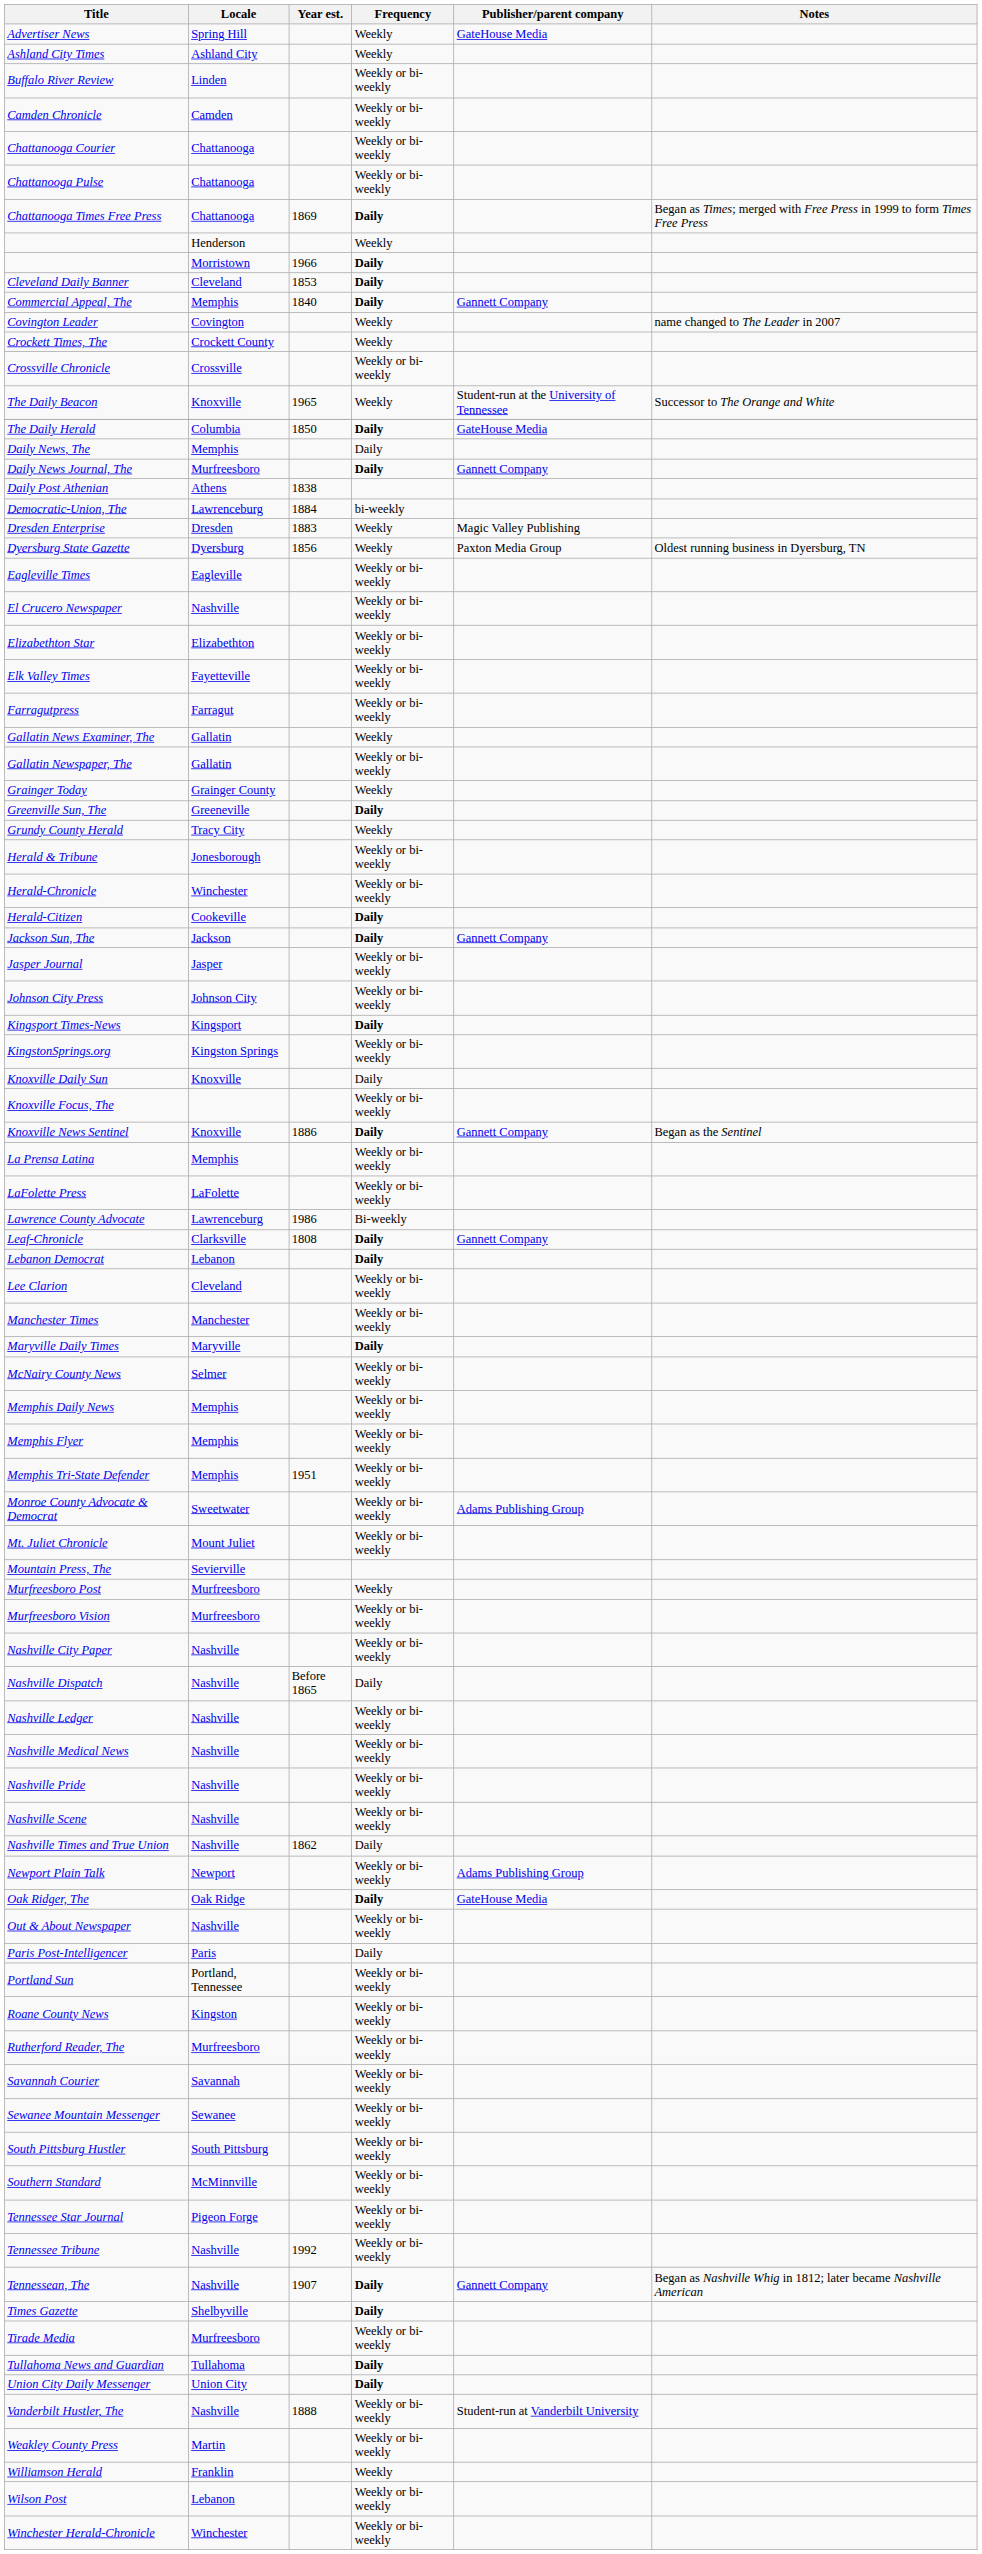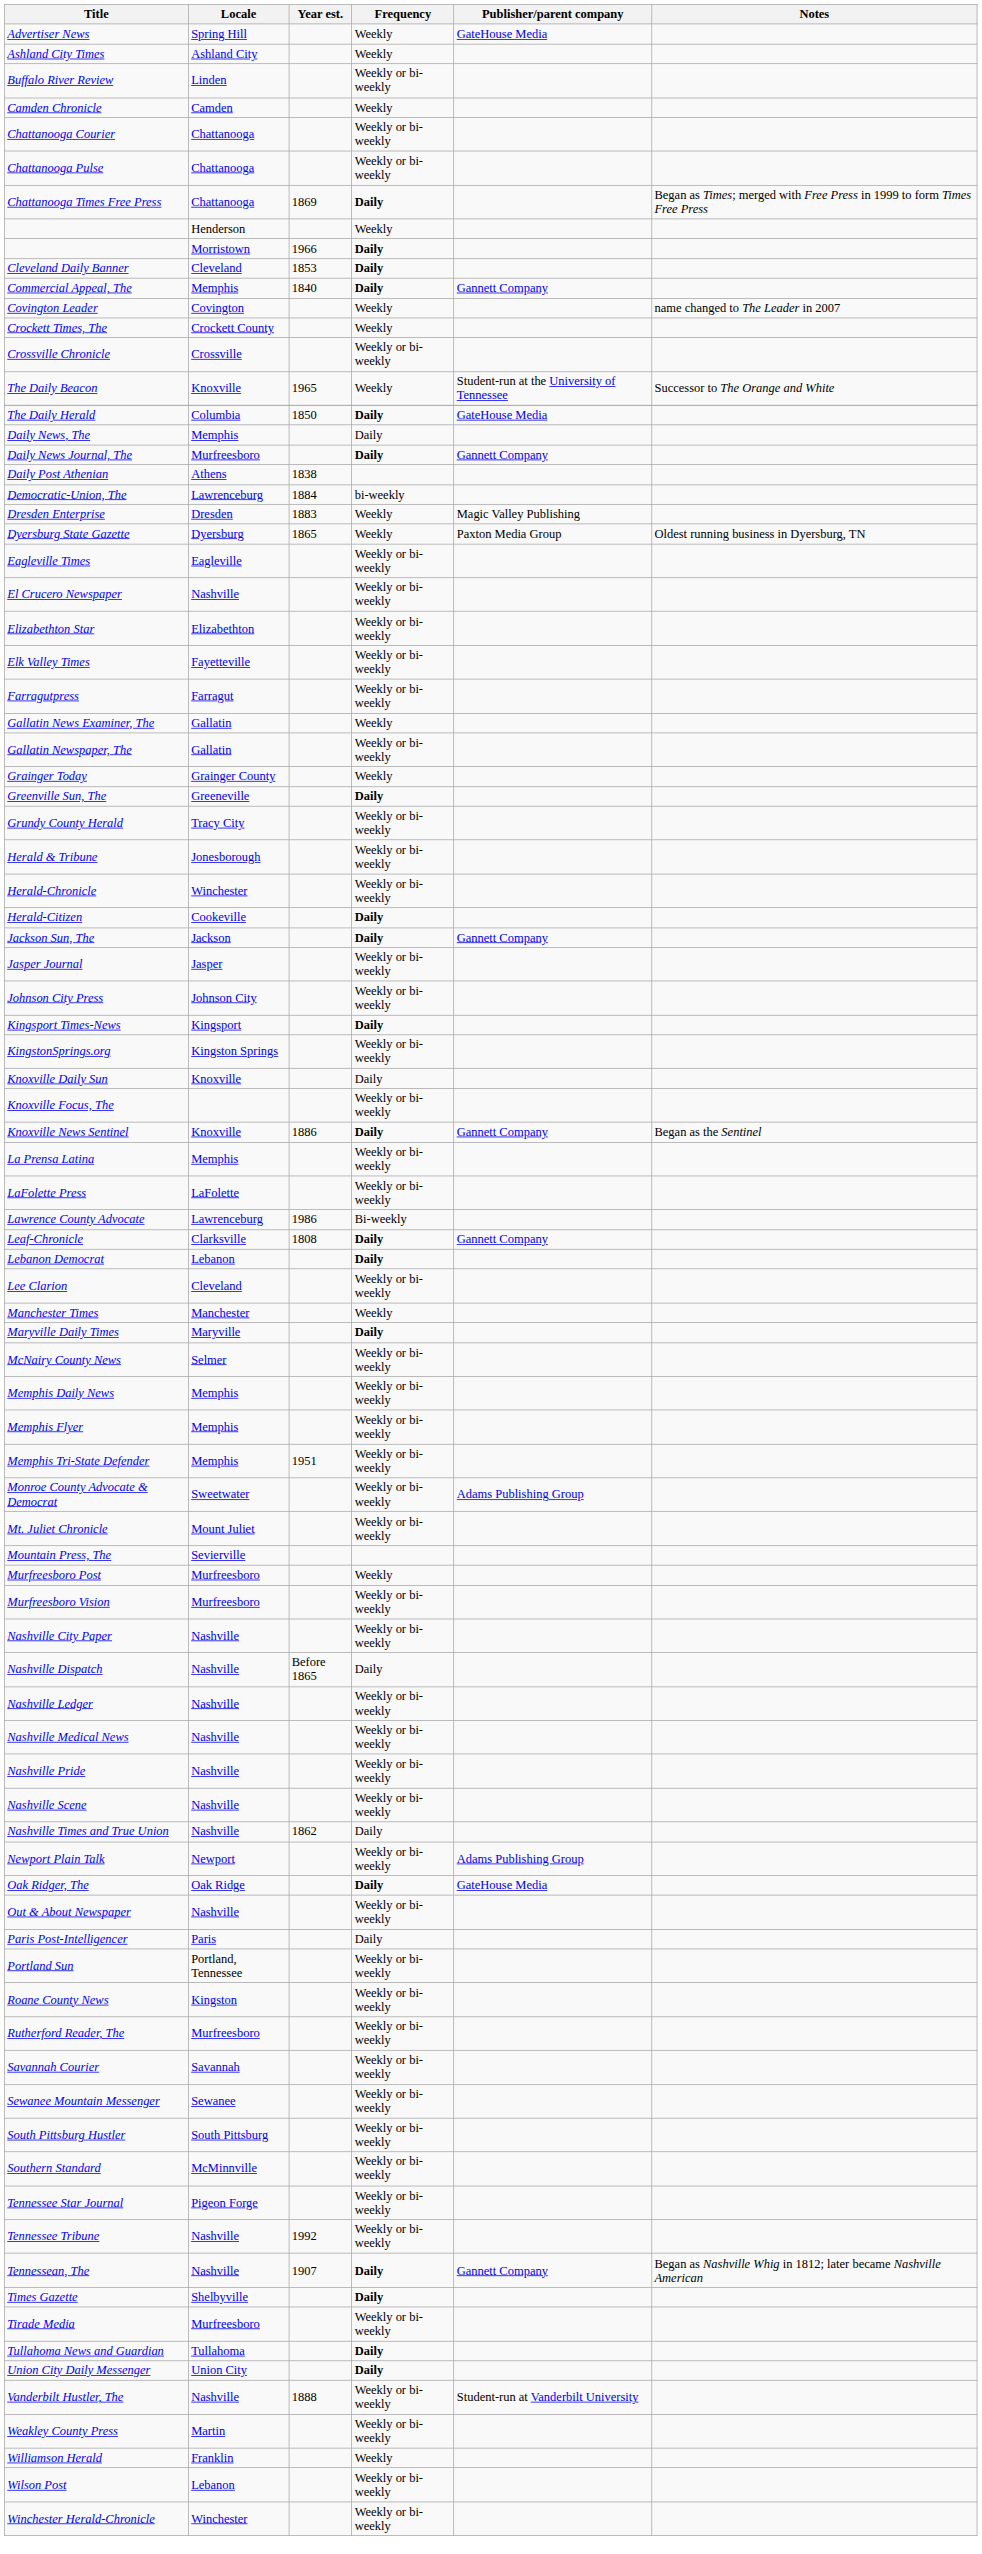Camden Chronicle | Frequency: Weekly or bi-weekly -> Weekly
Dyersburg State Gazette | Year est.: 1856 -> 1865
Grundy County Herald | Frequency: Weekly -> Weekly or bi-weekly
Manchester Times | Frequency: Weekly or bi-weekly -> Weekly
